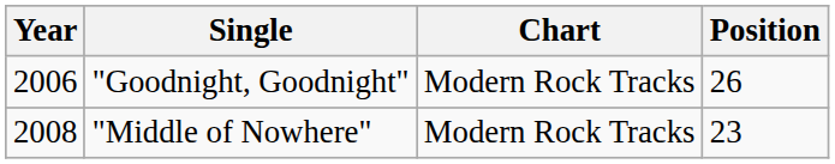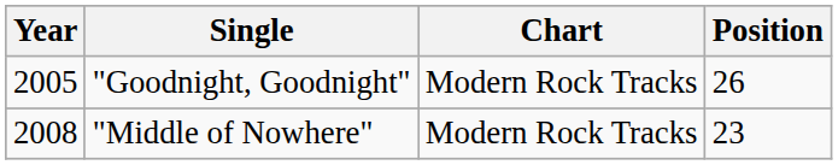"Goodnight, Goodnight" | Year: 2006 -> 2005
